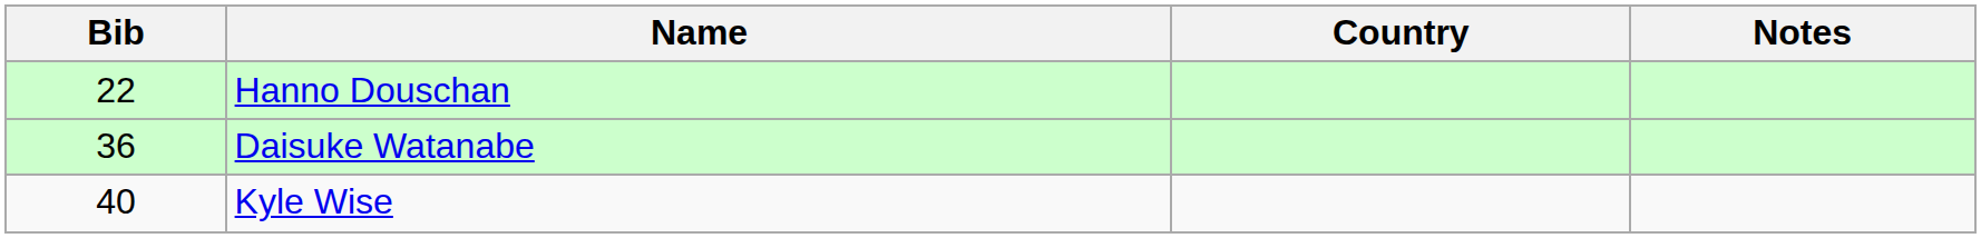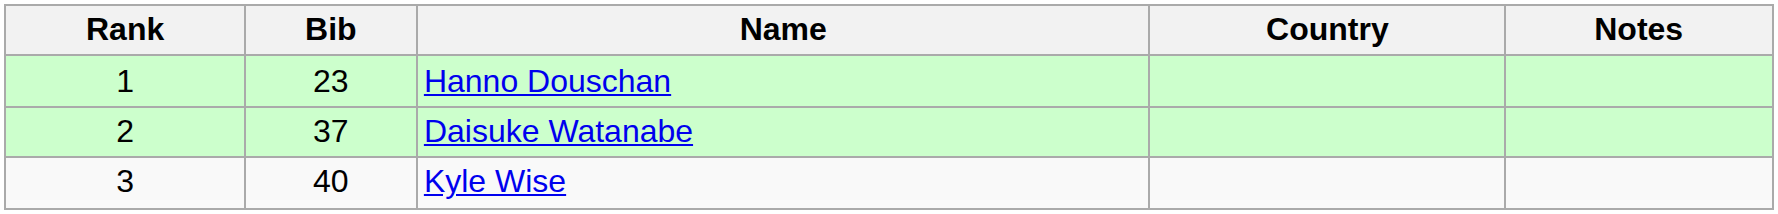+ column: Rank | 1 | 2 | 3
Hanno Douschan | Bib: 22 -> 23
Daisuke Watanabe | Bib: 36 -> 37
